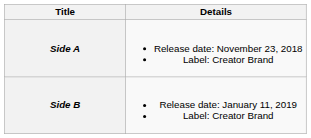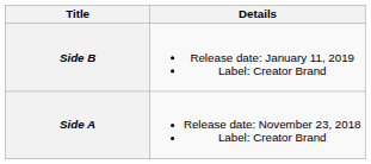rows swapped: Side A <-> Side B
